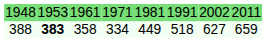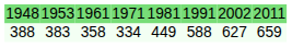388 | column 2: bold -> normal
388 | column 6: 518 -> 588
